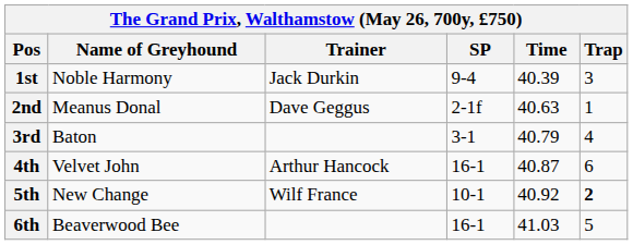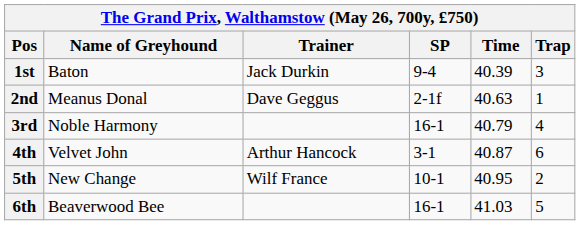1st | Name of Greyhound: Noble Harmony -> Baton
3rd | Name of Greyhound: Baton -> Noble Harmony
3rd | SP: 3-1 -> 16-1
4th | SP: 16-1 -> 3-1
5th | Time: 40.92 -> 40.95
5th | Trap: bold -> normal
